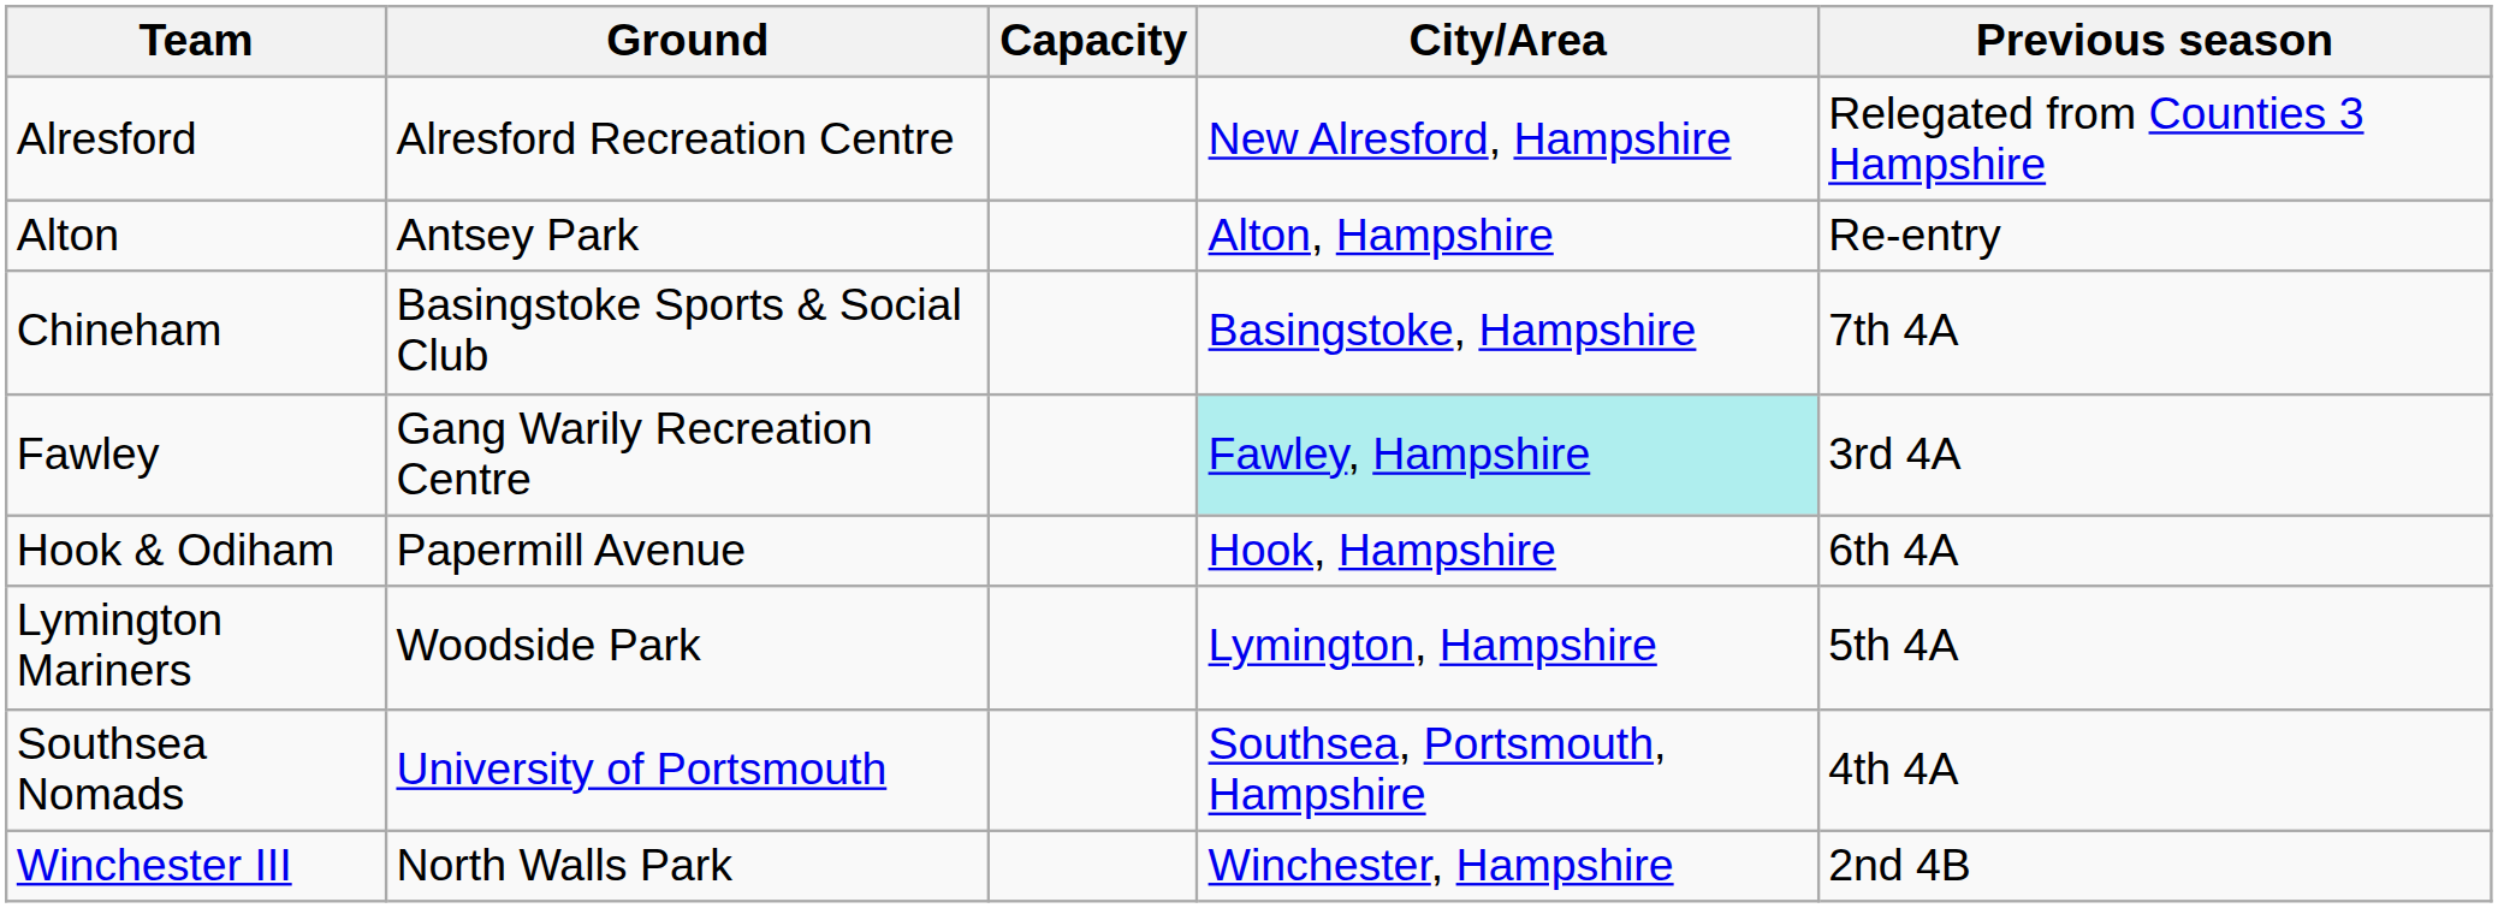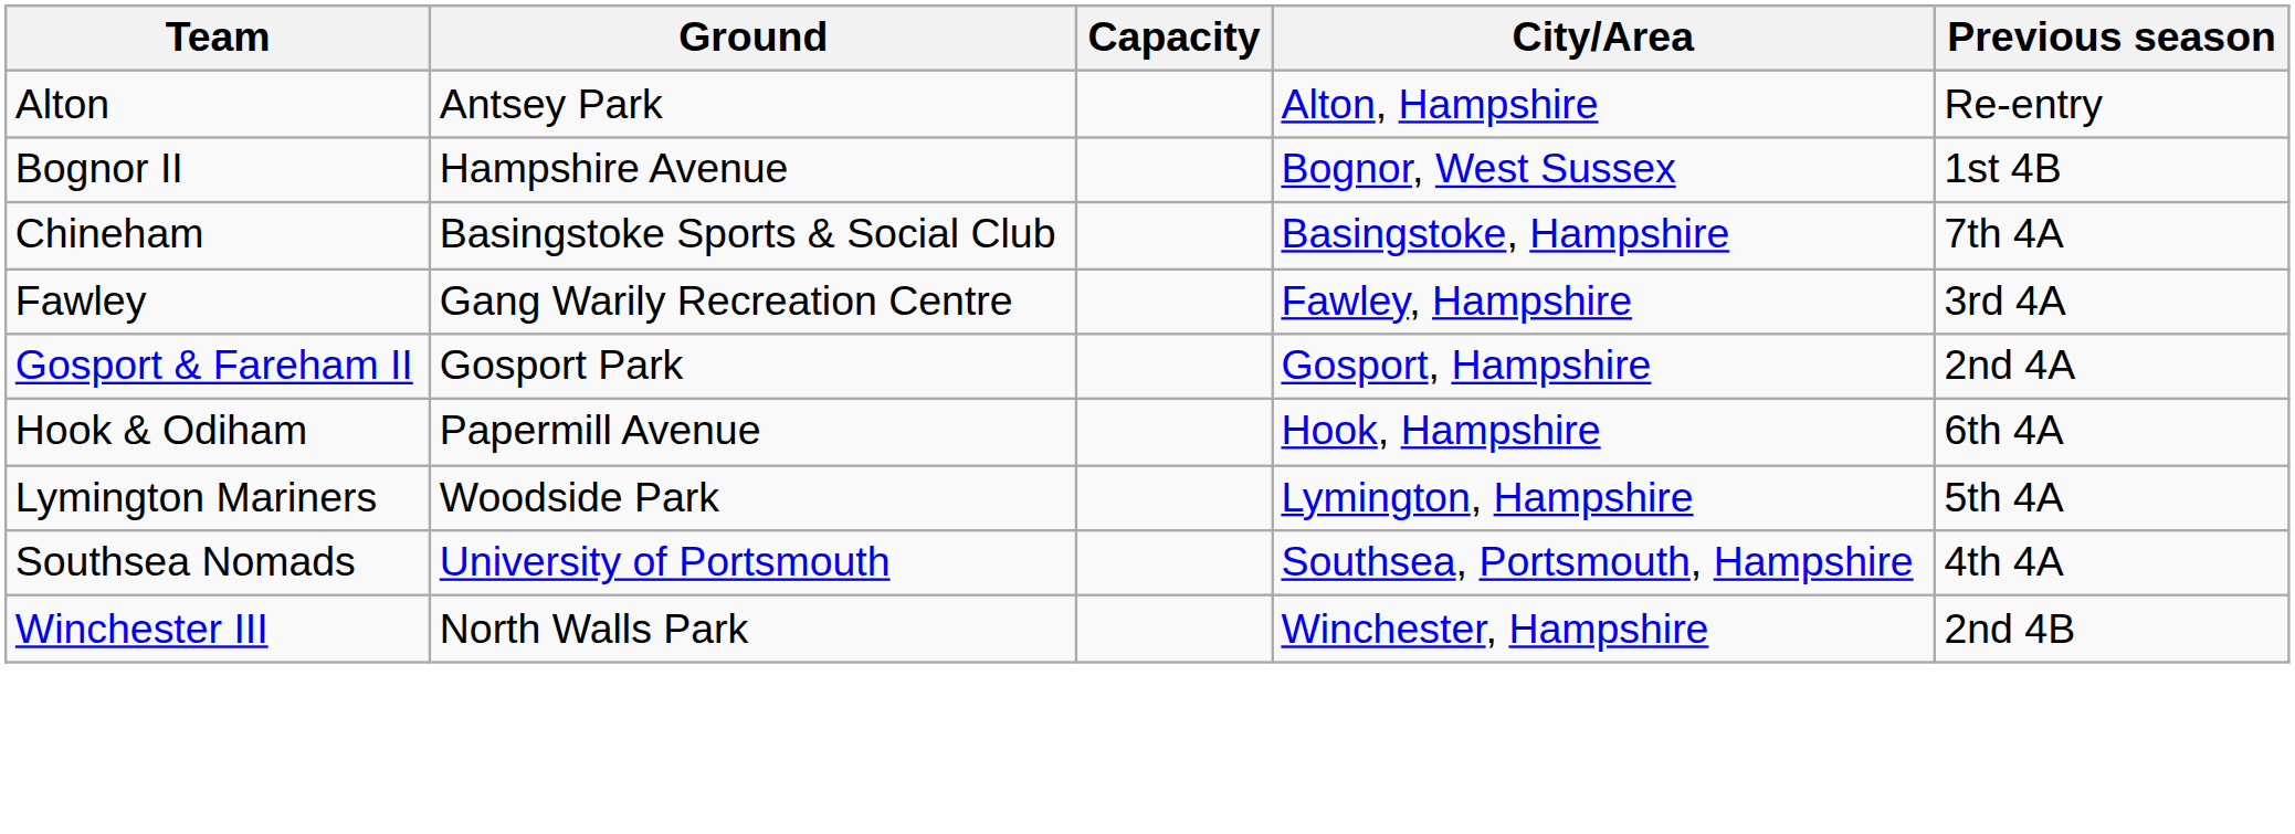- row: Alresford | Alresford Recreation Centre | New Alresford, Hampshire | Relegated from Counties 3 Hampshire
+ row: Bognor II | Hampshire Avenue | Bognor, West Sussex | 1st 4B
Fawley | City/Area: paleturquoise background -> no background
+ row: Gosport & Fareham II | Gosport Park | Gosport, Hampshire | 2nd 4A
